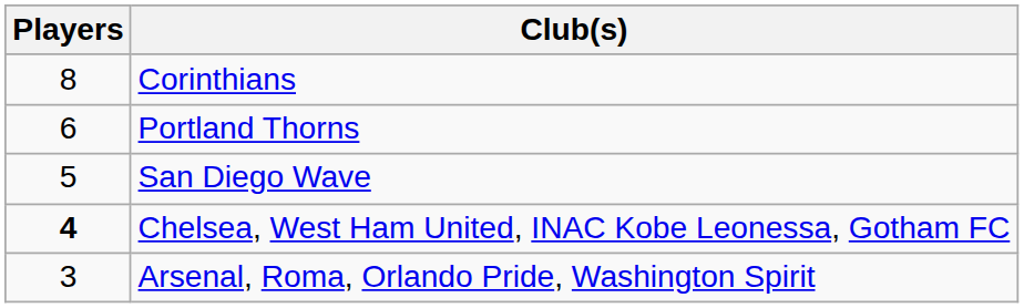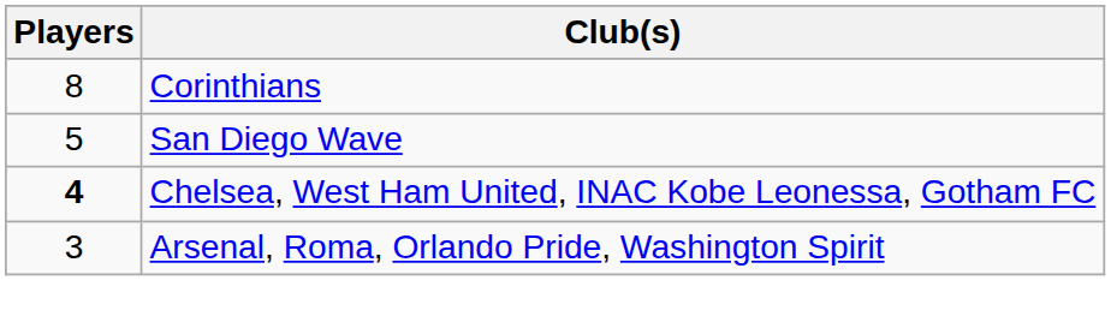- row: 6 | Portland Thorns
